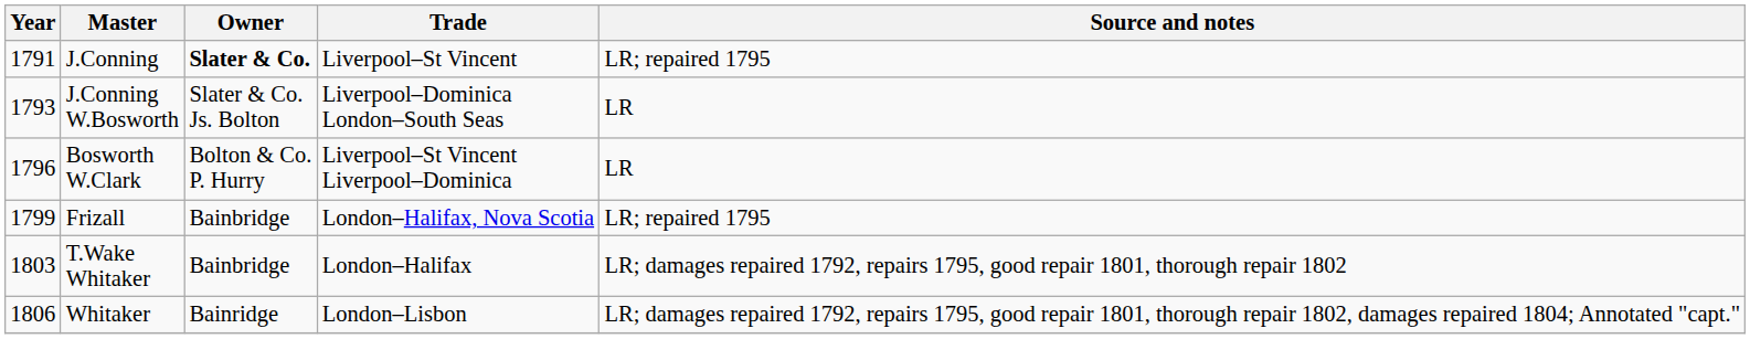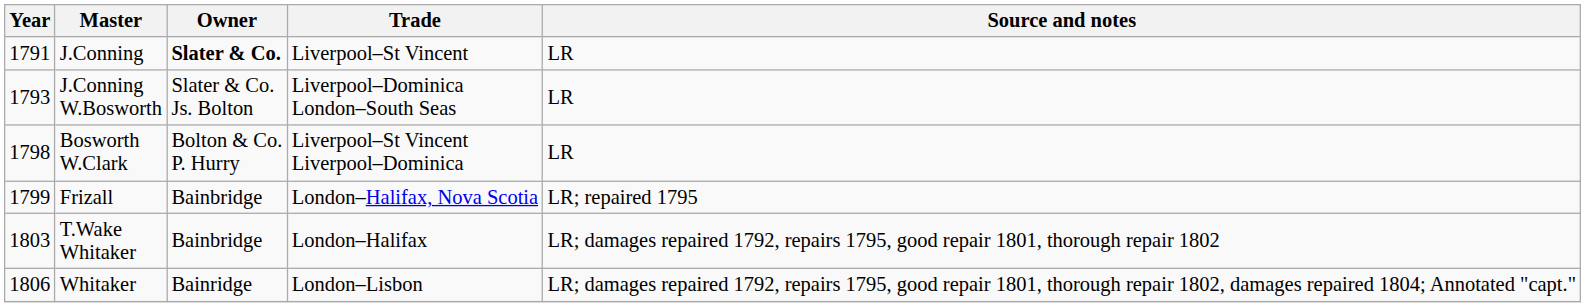J.Conning | Source and notes: LR; repaired 1795 -> LR
Bosworth W.Clark | Year: 1796 -> 1798
